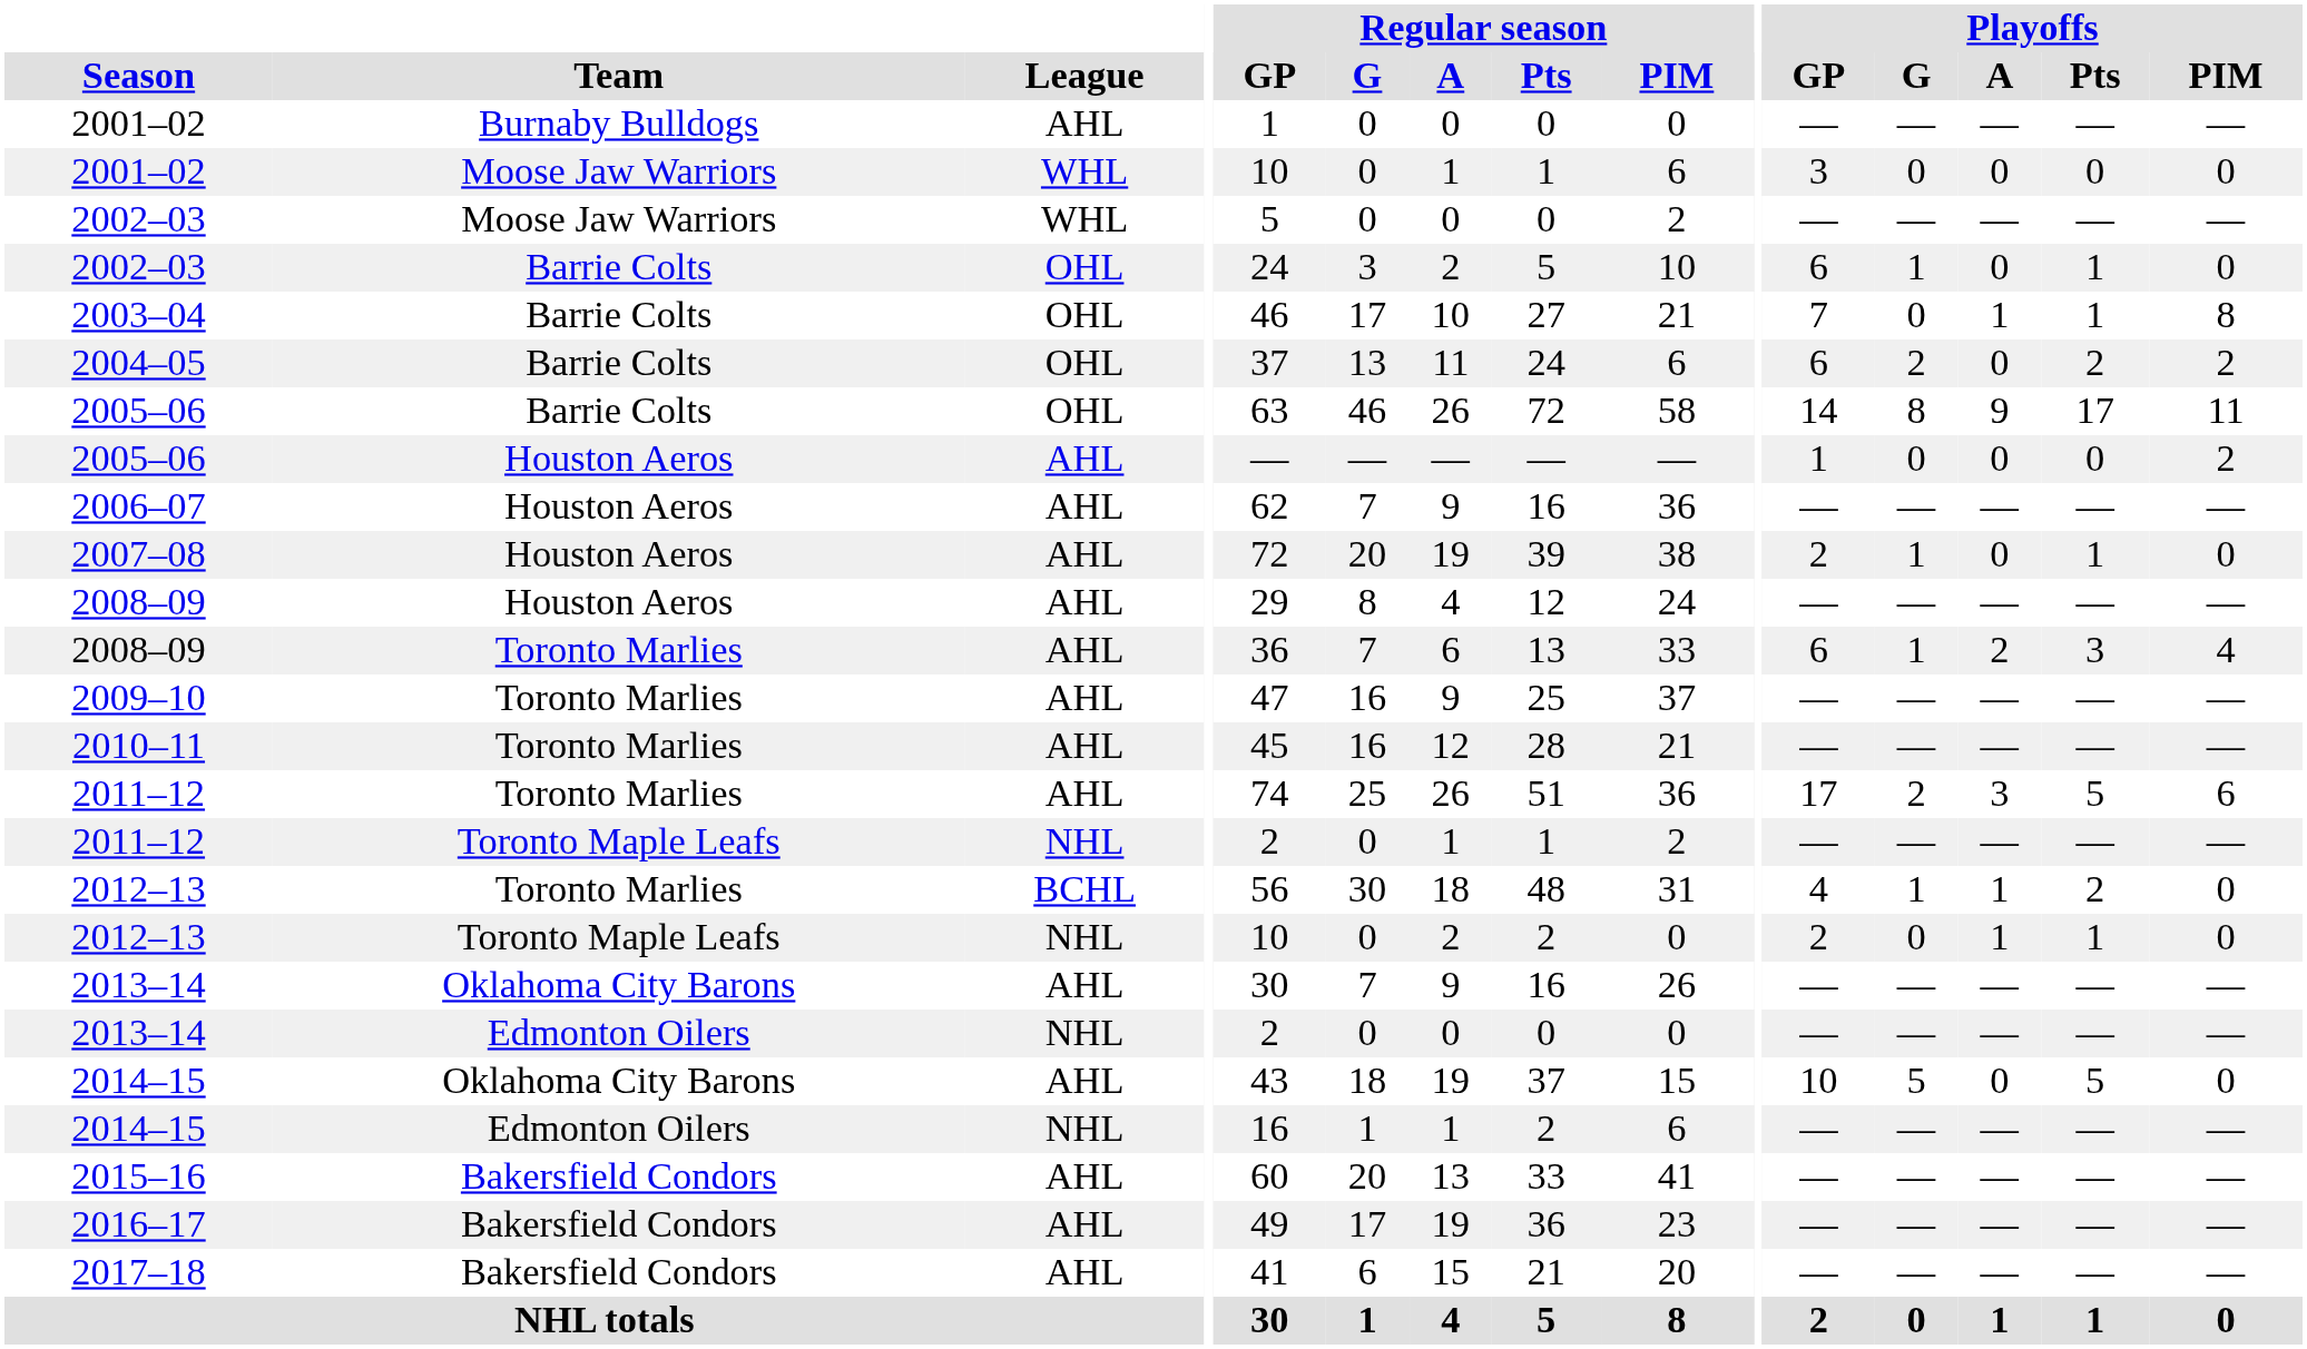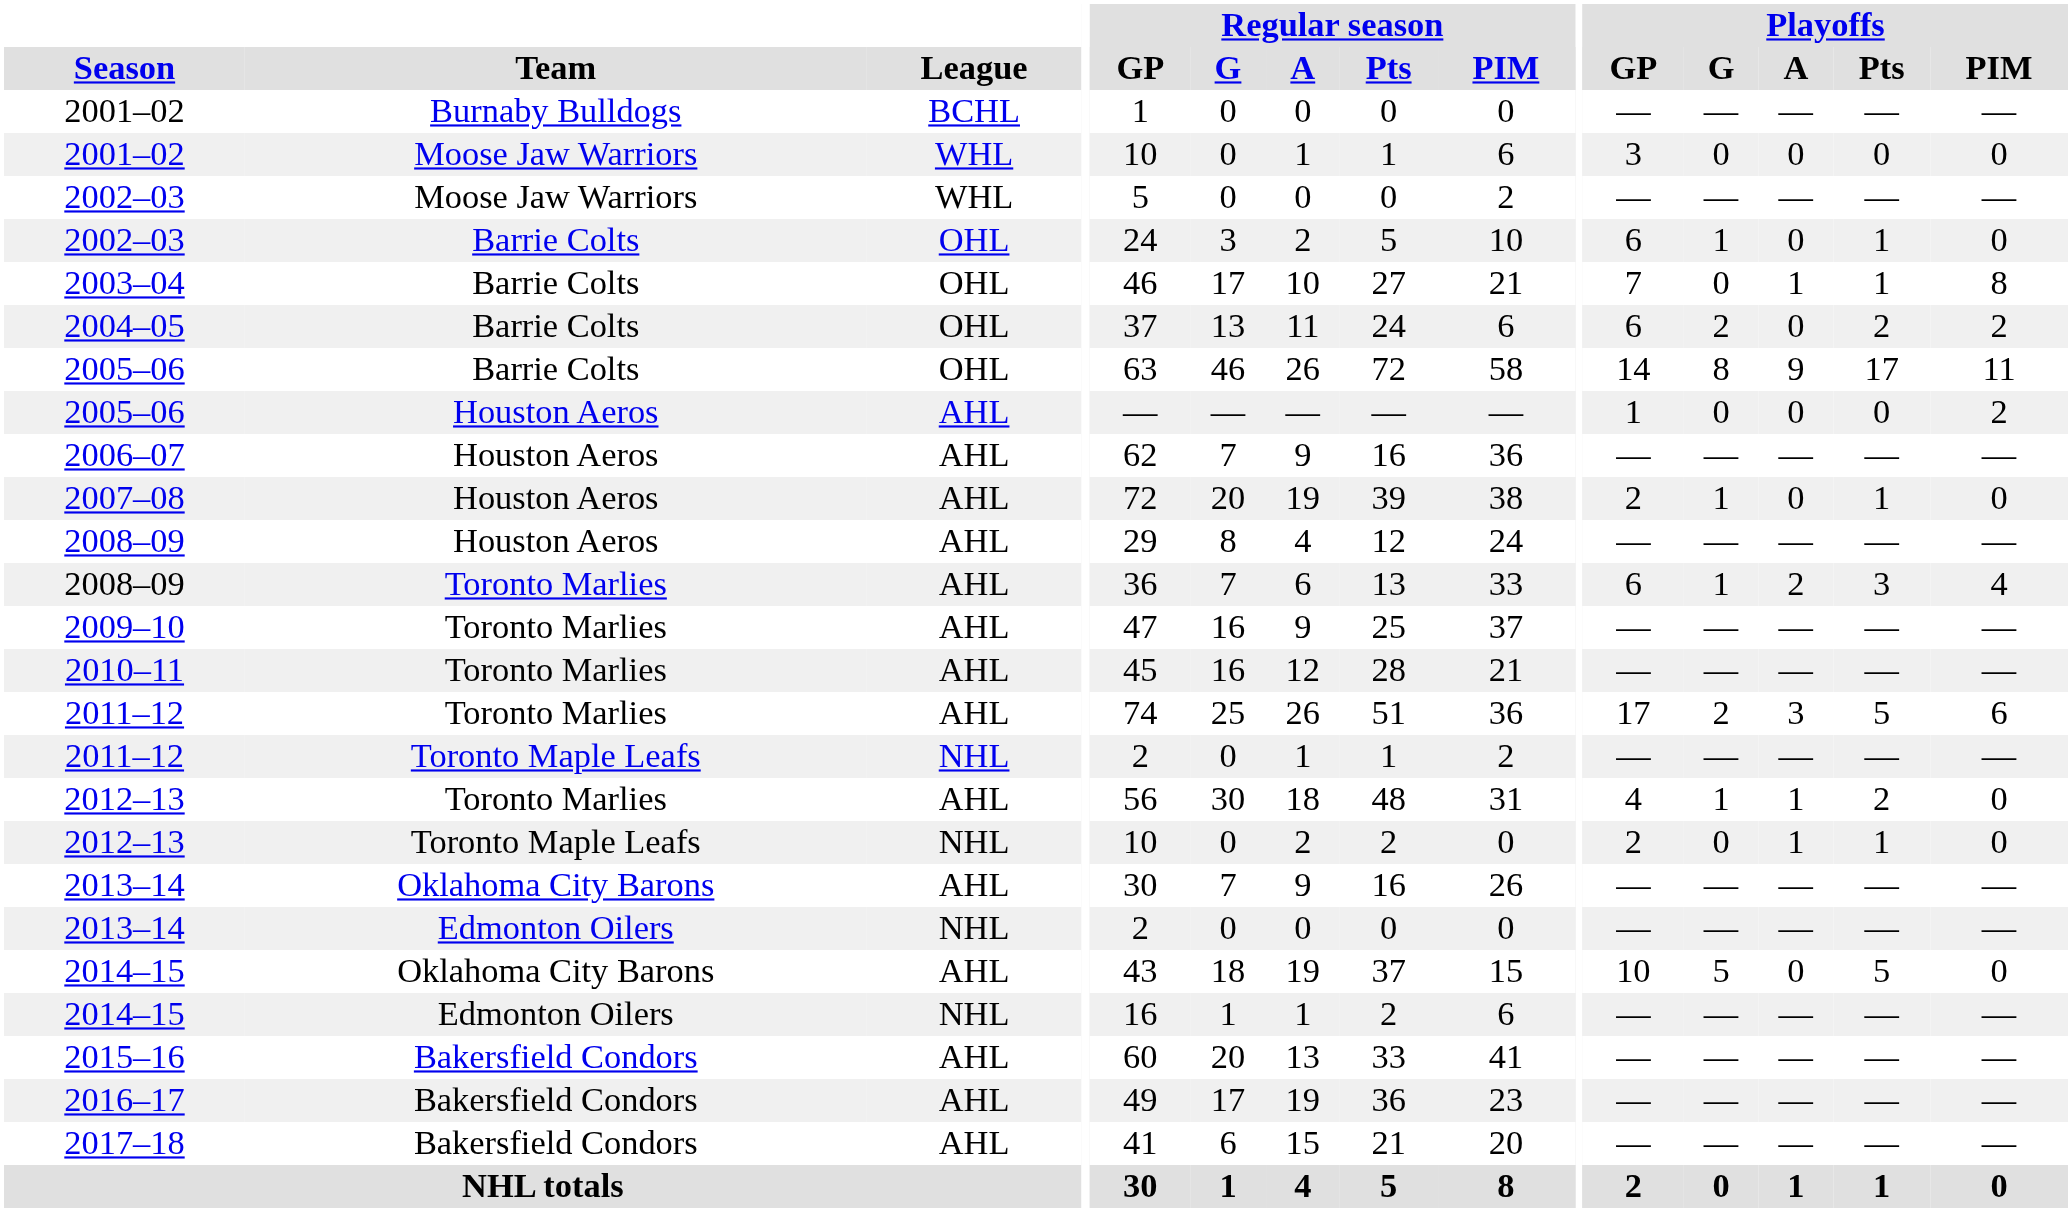2001–02 / Burnaby Bulldogs | League: AHL -> BCHL
2012–13 / Toronto Marlies | League: BCHL -> AHL
